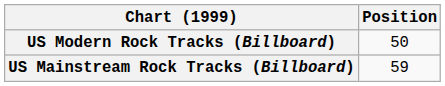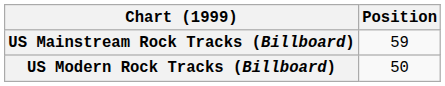rows swapped: US Mainstream Rock Tracks (Billboard) <-> US Modern Rock Tracks (Billboard)
